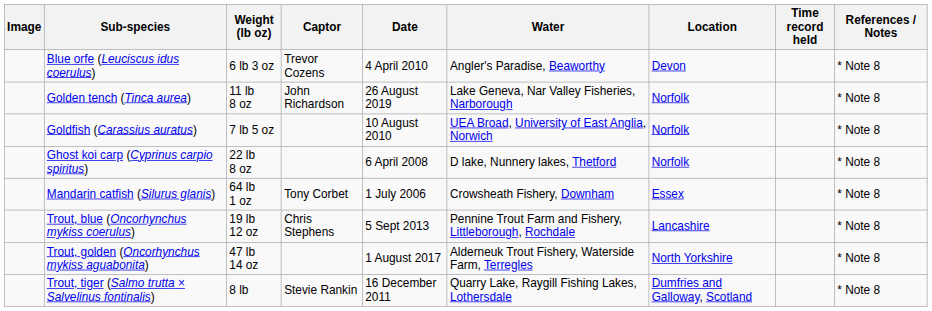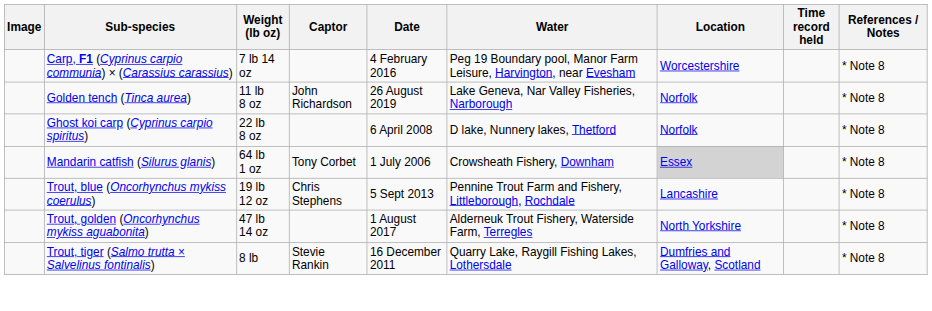- row: Blue orfe (Leuciscus idus coerulus) | 6 lb 3 oz | Trevor Cozens | 4 April 2010 | Angler's Paradise, Beaworthy | Devon | * Note 8
+ row: Carp, F1 (Cyprinus carpio communia) × (Carassius carassius) | 7 lb 14 oz | 4 February 2016 | Peg 19 Boundary pool, Manor Farm Leisure, Harvington, near Evesham | Worcestershire | * Note 8
- row: Goldfish (Carassius auratus) | 7 lb 5 oz | 10 August 2010 | UEA Broad, University of East Anglia, Norwich | Norfolk | * Note 8
Mandarin catfish (Silurus glanis) | Location: no background -> lightgrey background
